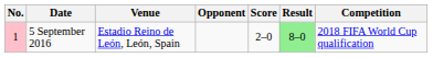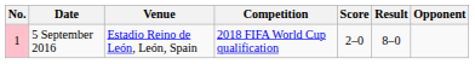columns swapped: Opponent <-> Competition
5 September 2016 | Result: lightgreen background -> no background
